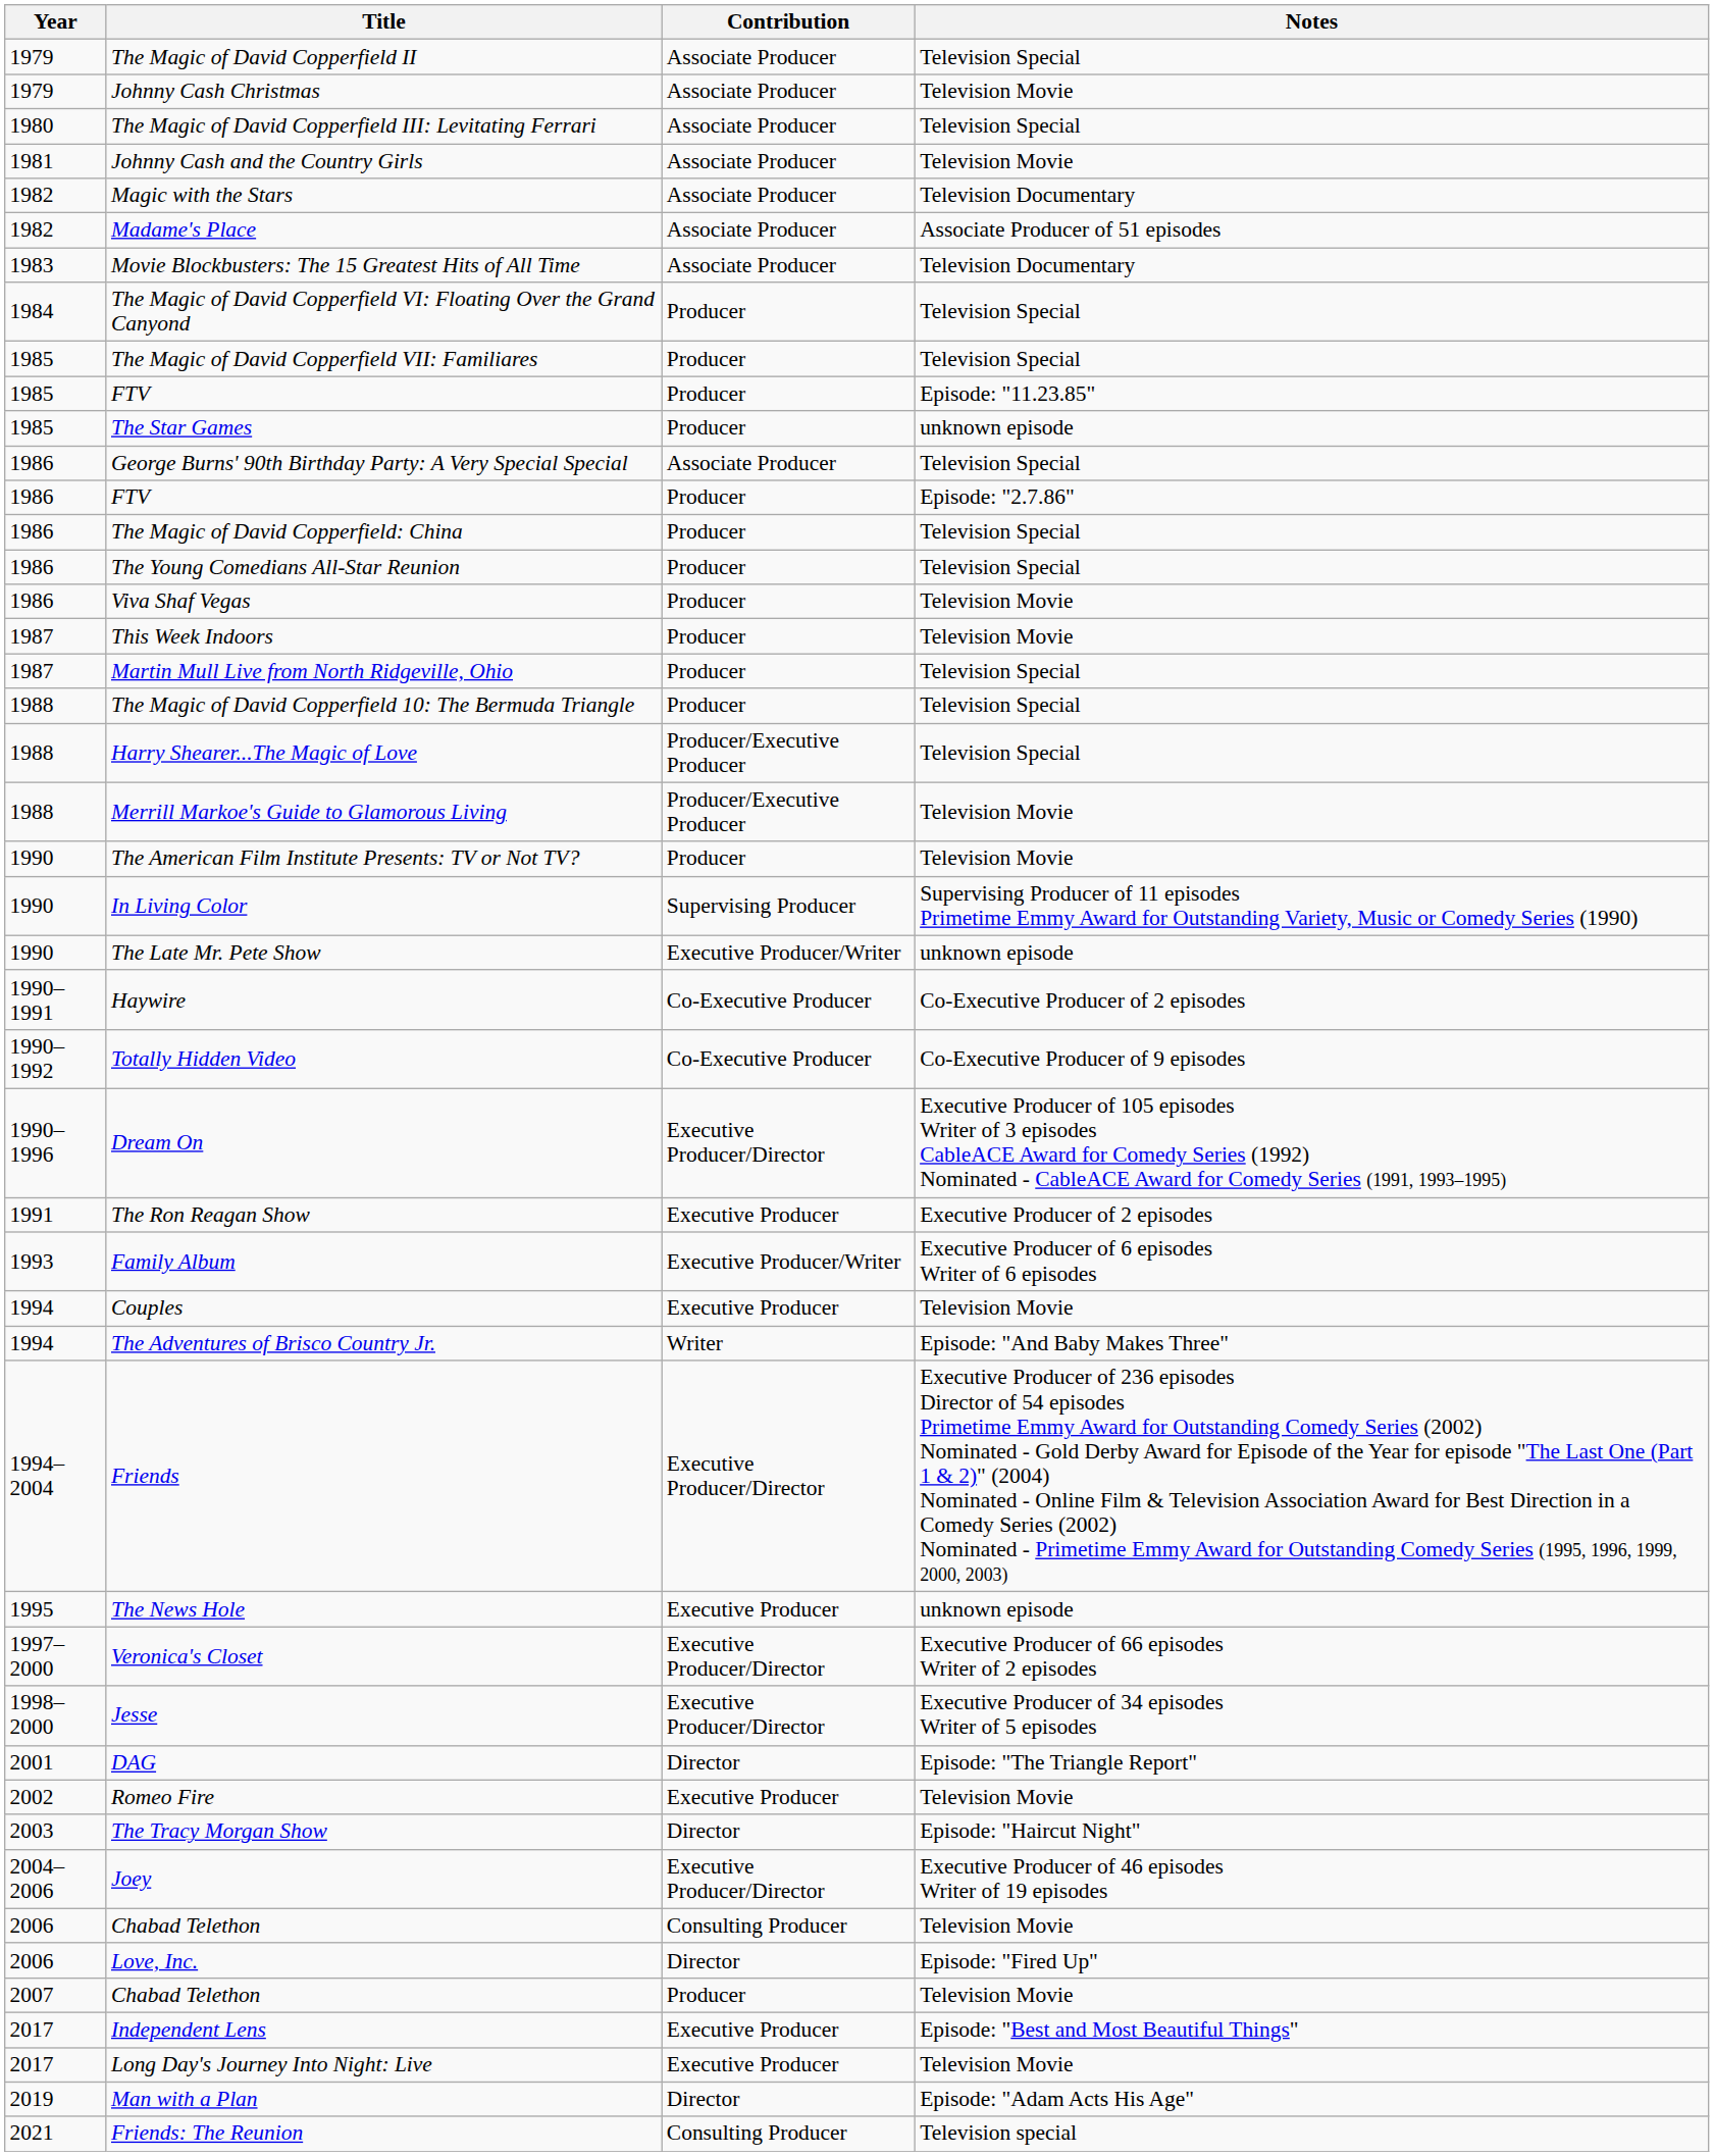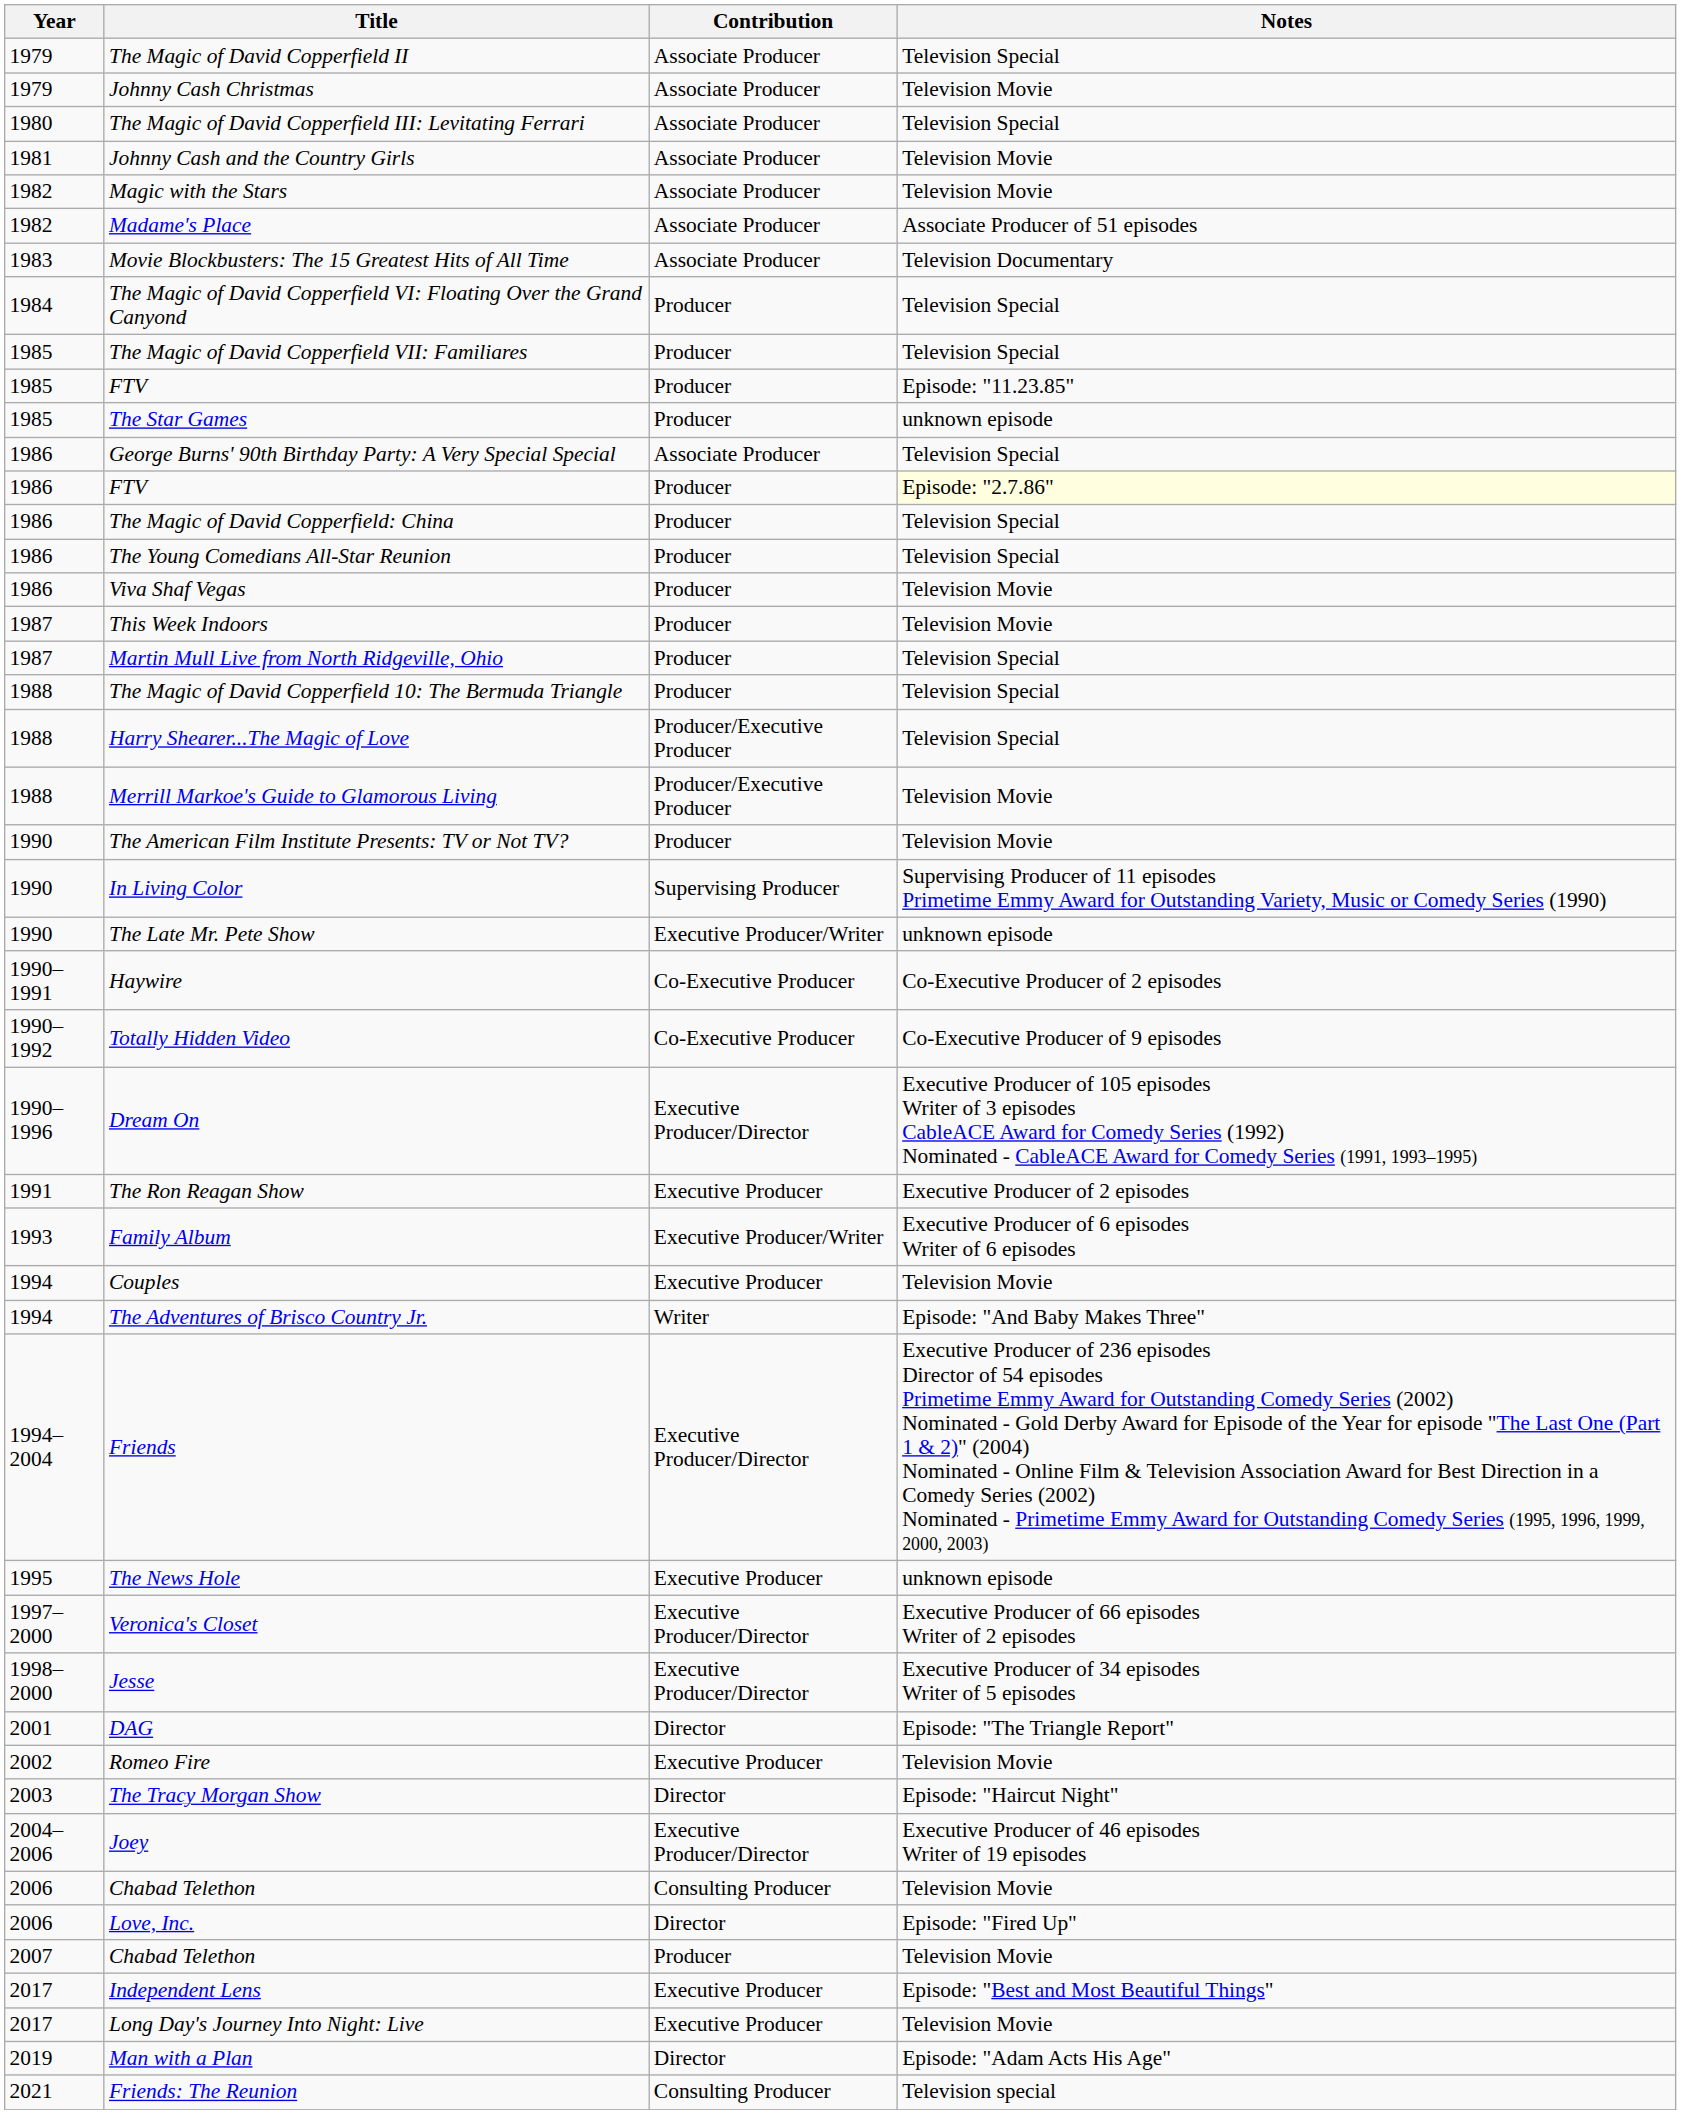Magic with the Stars | Notes: Television Documentary -> Television Movie
1986 / FTV | Notes: no background -> lightyellow background
